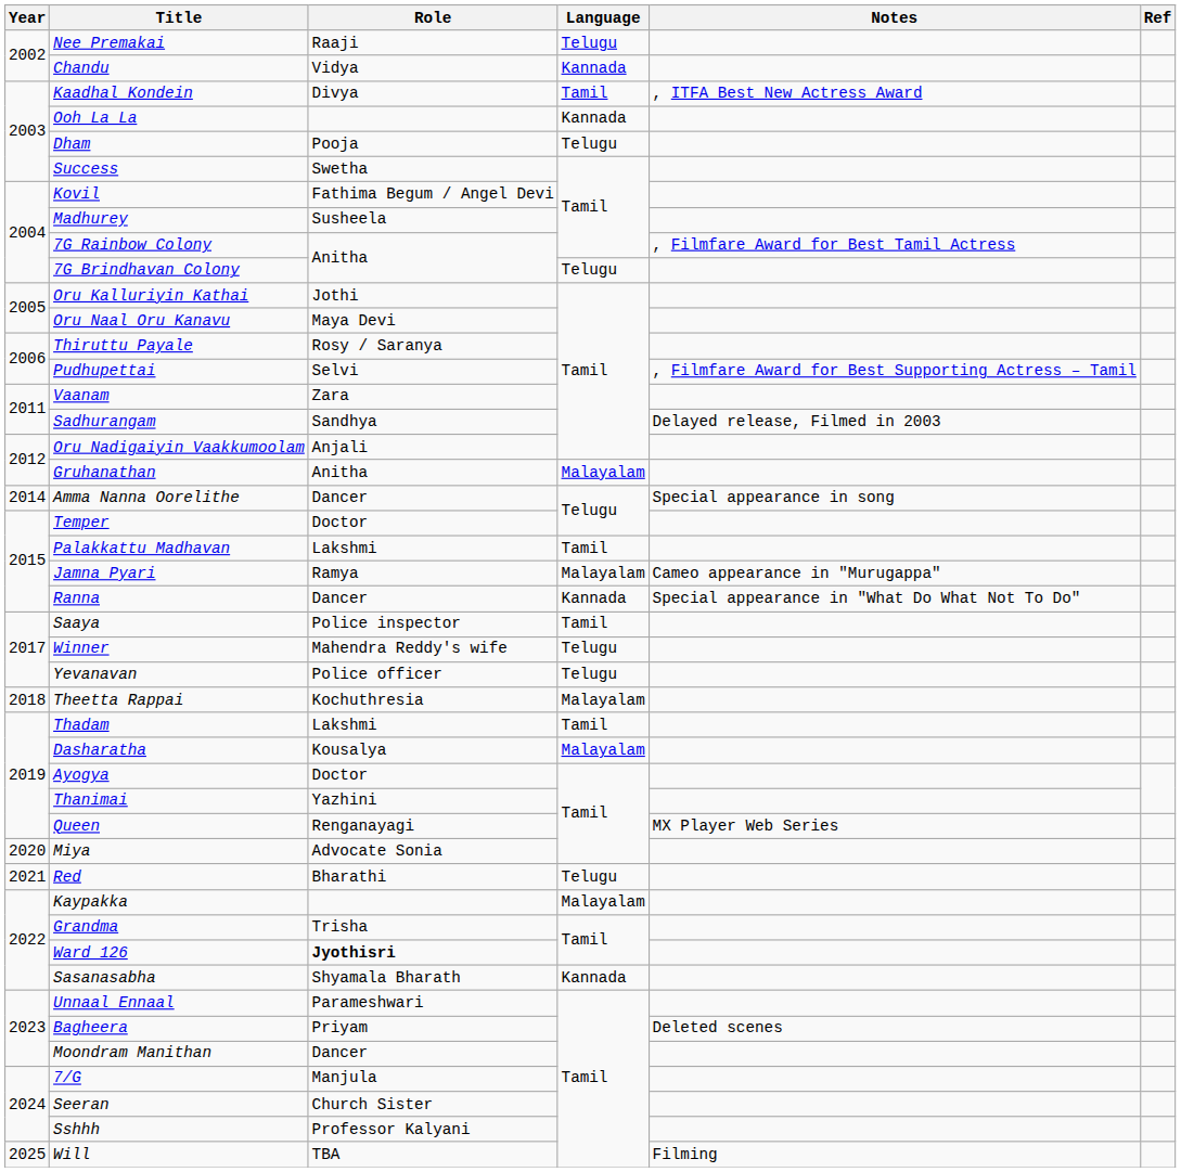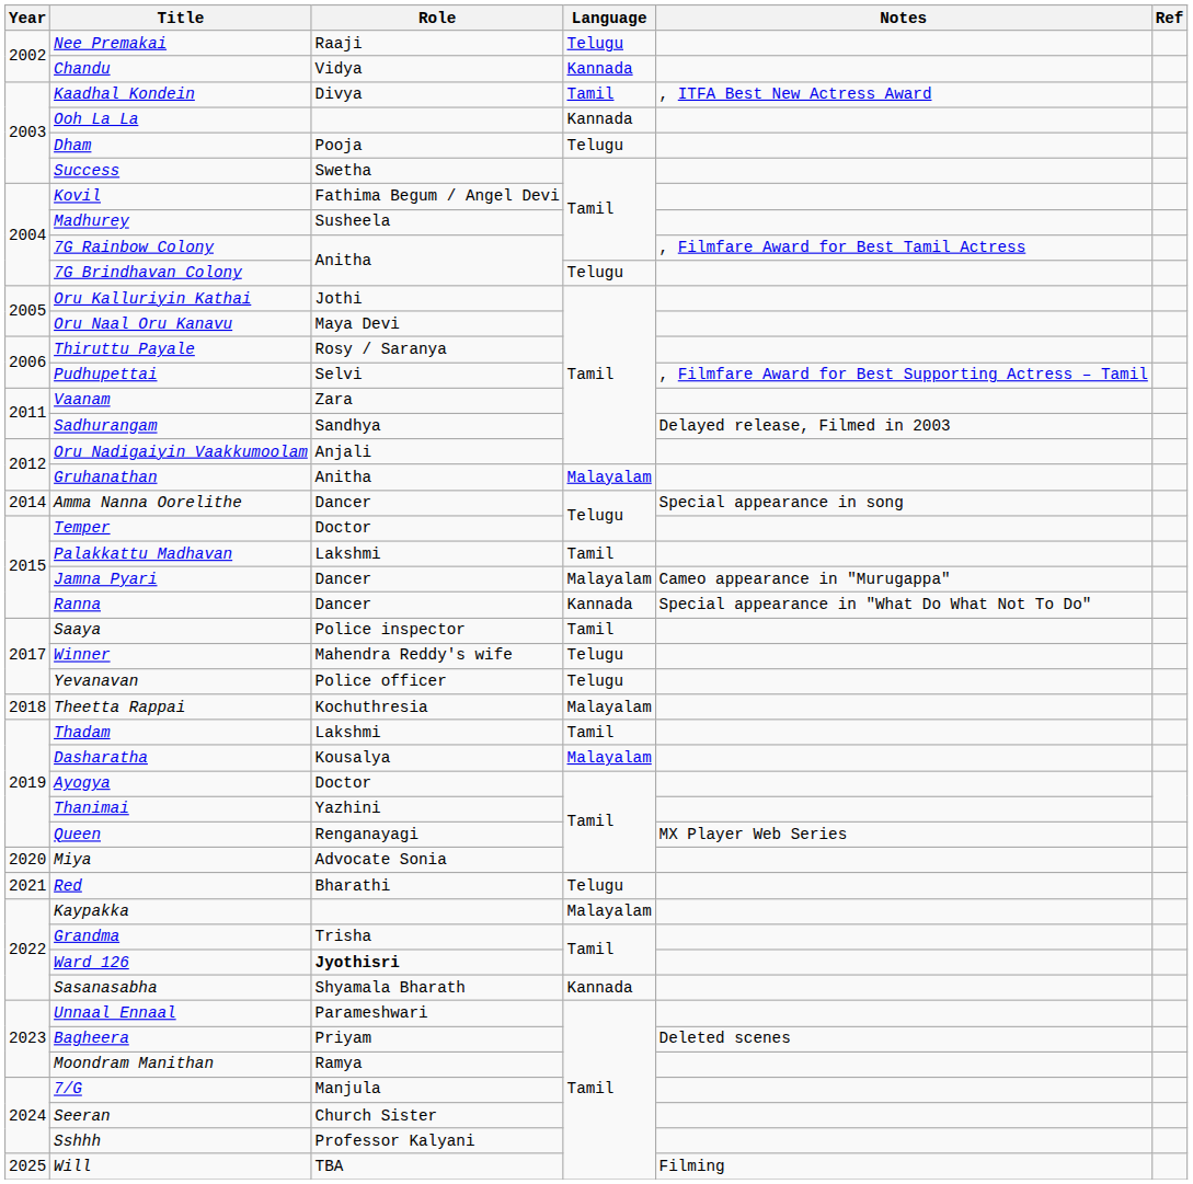Jamna Pyari | Role: Ramya -> Dancer
Moondram Manithan | Role: Dancer -> Ramya
